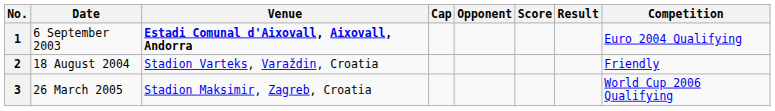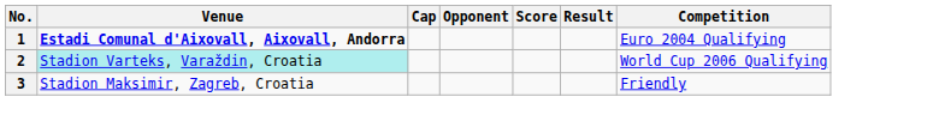- column: Date | 6 September 2003 | 18 August 2004 | 26 March 2005
2 | Venue: no background -> paleturquoise background
2 | Competition: Friendly -> World Cup 2006 Qualifying
3 | Competition: World Cup 2006 Qualifying -> Friendly
